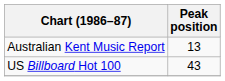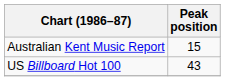Australian Kent Music Report | Peak position: 13 -> 15
